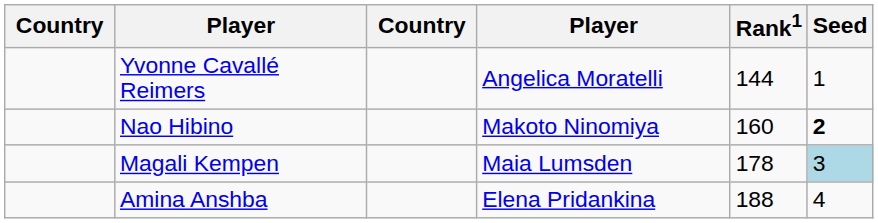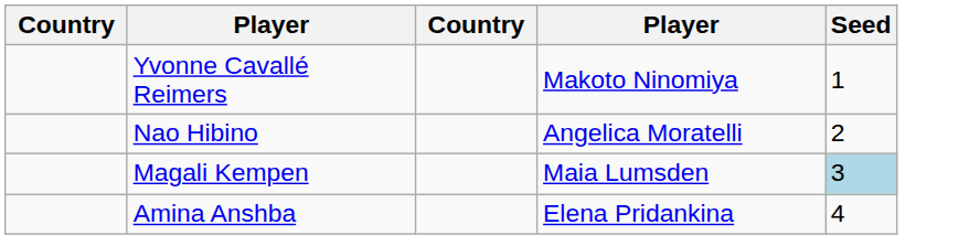- column: Rank1 | 144 | 160 | 178 | 188
Yvonne Cavallé Reimers | column 4: Angelica Moratelli -> Makoto Ninomiya
Nao Hibino | column 4: Makoto Ninomiya -> Angelica Moratelli
Nao Hibino | Seed: bold -> normal
